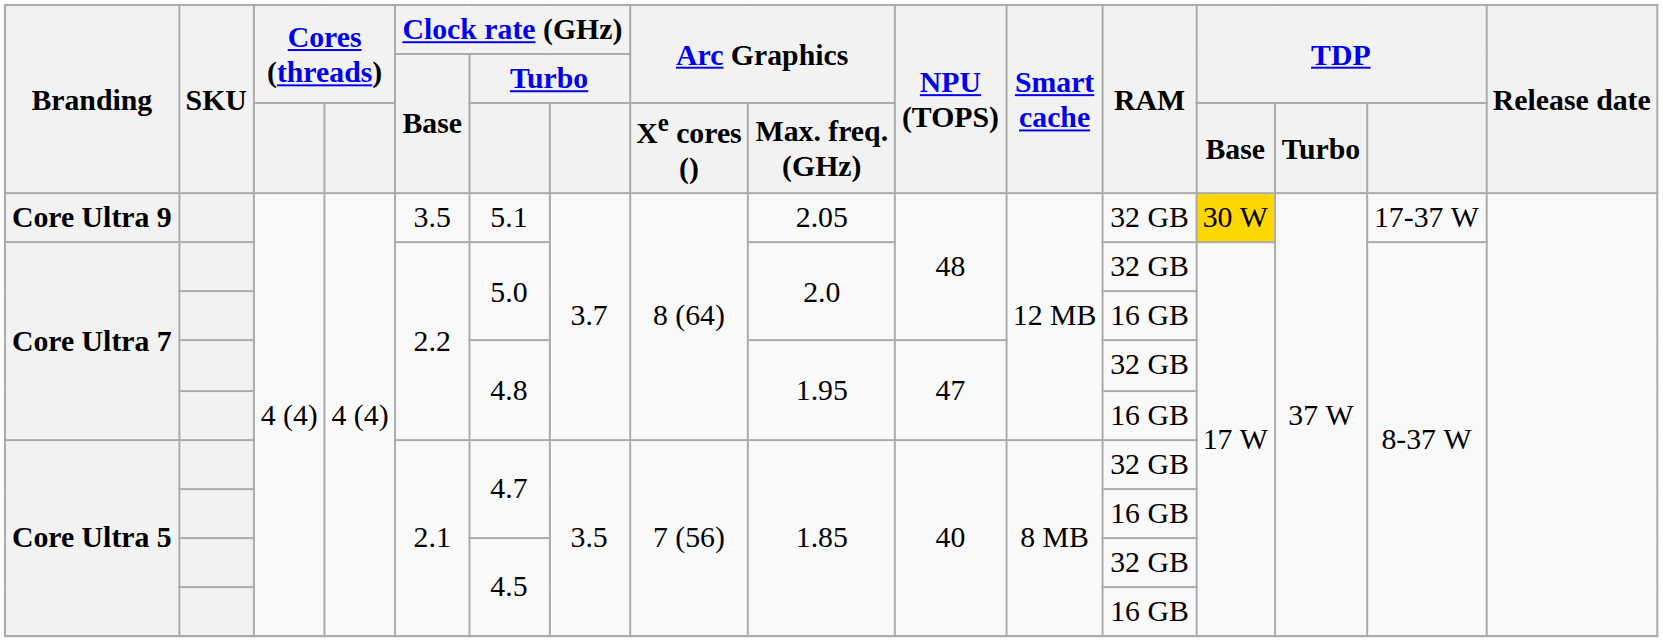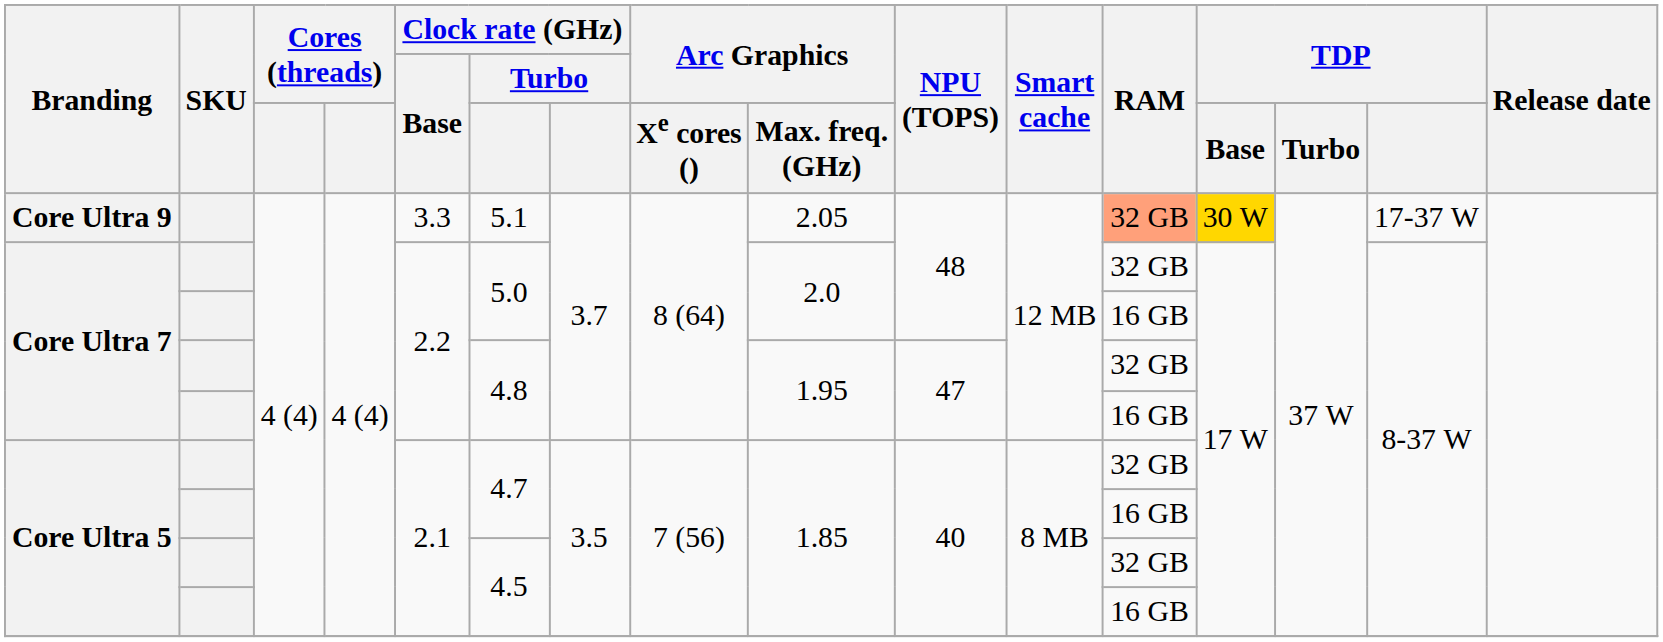Core Ultra 9 | Clock rate (GHz) / Base: 3.5 -> 3.3
Core Ultra 9 | RAM: no background -> lightsalmon background
